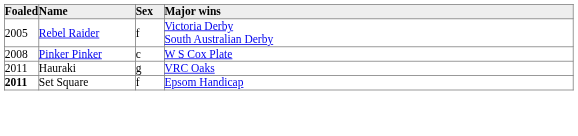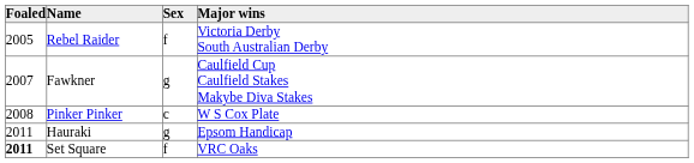+ row: 2007 | Fawkner | g | Caulfield Cup Caulfield Stakes Makybe Diva Stakes
Hauraki | Major wins: VRC Oaks -> Epsom Handicap
Set Square | Major wins: Epsom Handicap -> VRC Oaks
